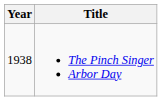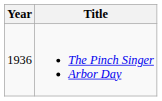The Pinch Singer Arbor Day | Year: 1938 -> 1936
